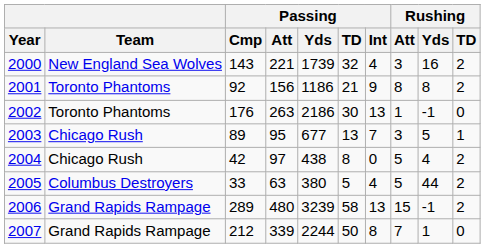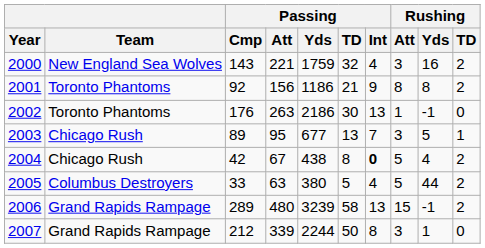2000 | Passing / Yds: 1739 -> 1759
2004 | Passing / Att: 97 -> 67
2004 | Passing / Int: normal -> bold
2007 | Rushing / Att: 7 -> 3
